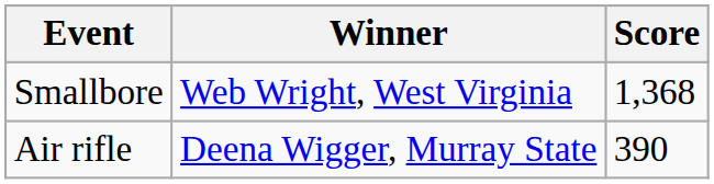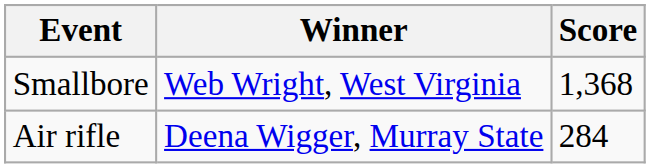Air rifle | Score: 390 -> 284
